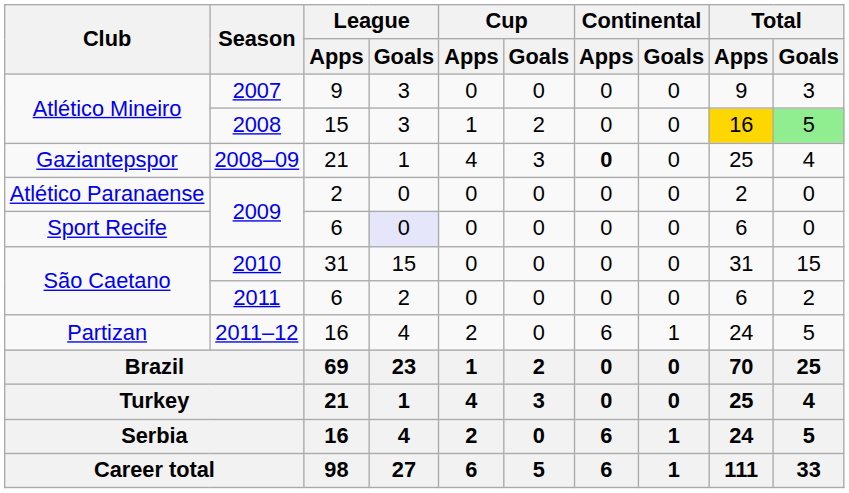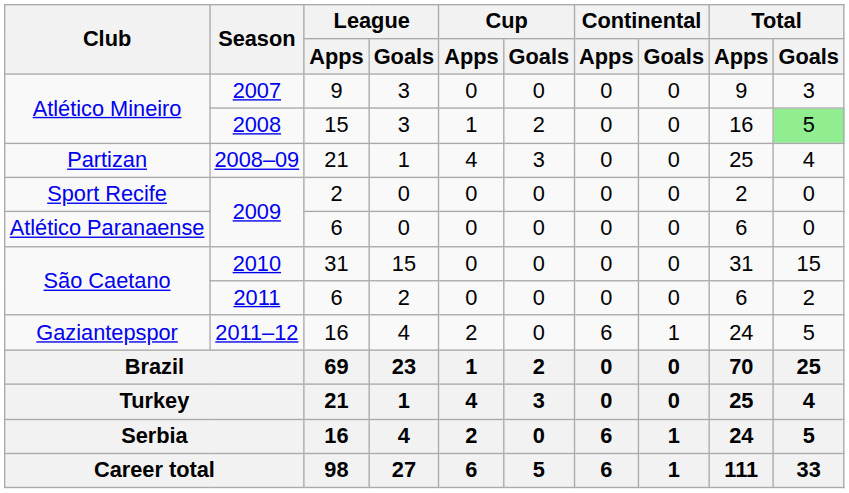2008 | Total / Apps: gold background -> no background
2008–09 | Club: Gaziantepspor -> Partizan
2008–09 | Continental / Apps: bold -> normal
2009 / 2 | Club: Atlético Paranaense -> Sport Recife
2009 / 6 | Club: Sport Recife -> Atlético Paranaense
2009 / 6 | League / Goals: lavender background -> no background
2011–12 | Club: Partizan -> Gaziantepspor
